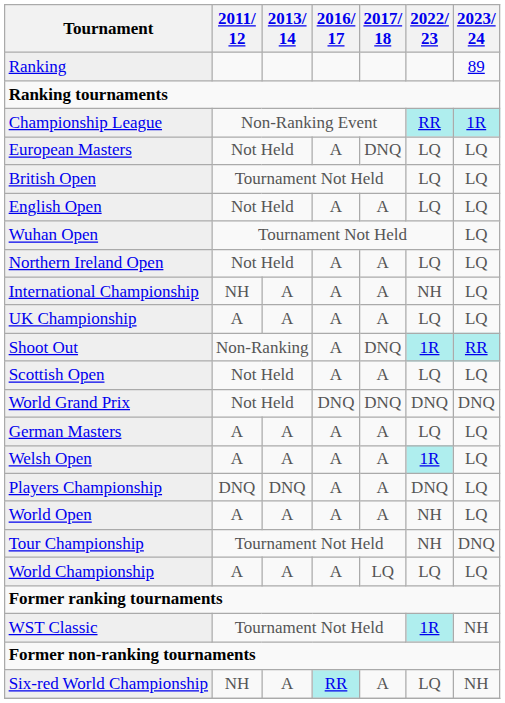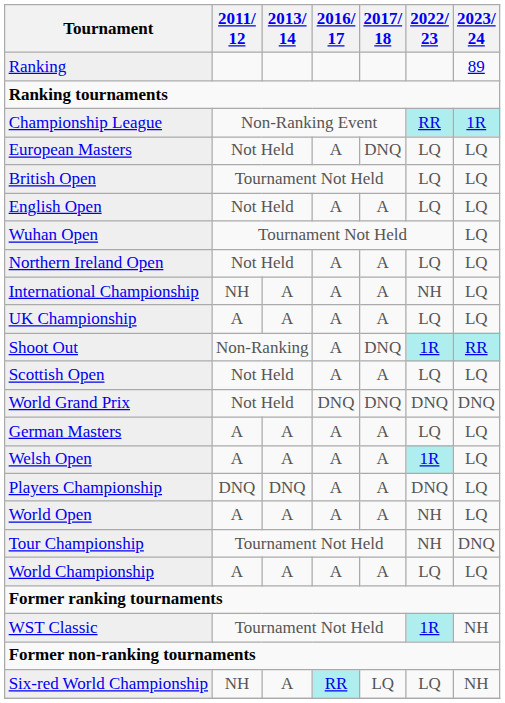World Championship | 2017/ 18: LQ -> A
Six-red World Championship | 2017/ 18: A -> LQ
